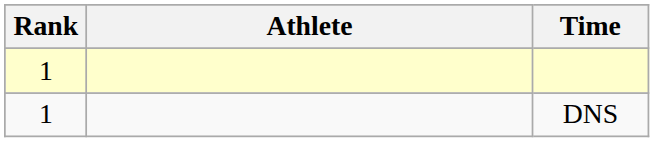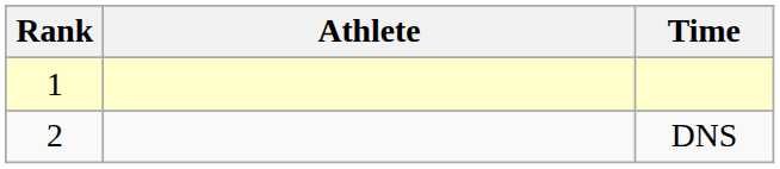DNS | Rank: 1 -> 2
